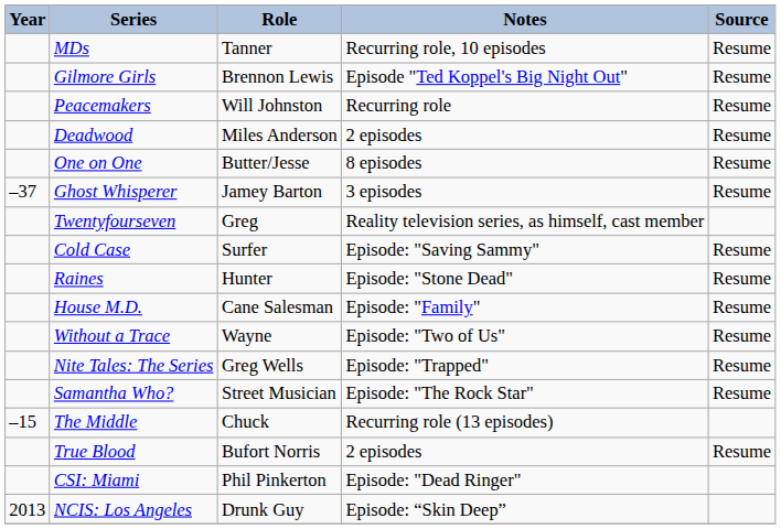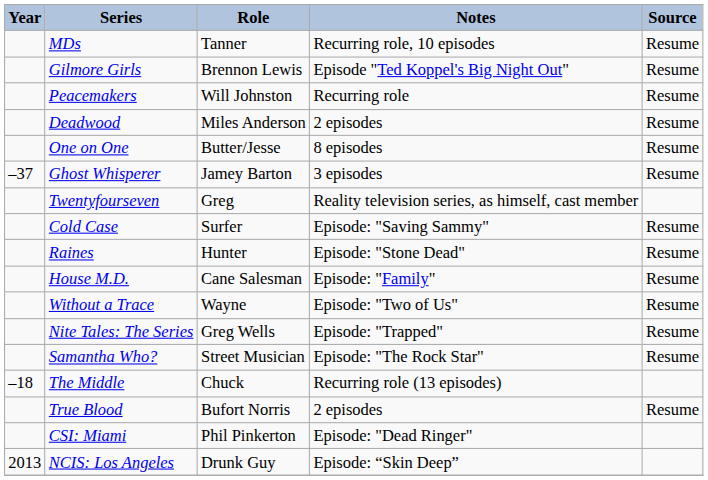The Middle | Year: –15 -> –18
